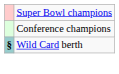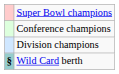+ row: Division champions
